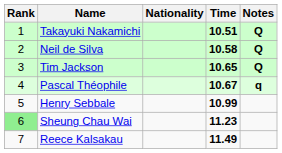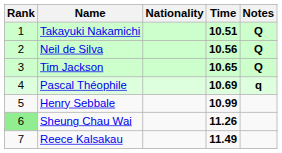Neil de Silva | Time: 10.58 -> 10.56
Pascal Théophile | Time: 10.67 -> 10.69
Sheung Chau Wai | Time: 11.23 -> 11.26
